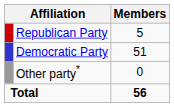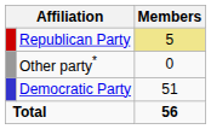Republican Party | Members: no background -> khaki background
rows swapped: Democratic Party <-> Other party*
